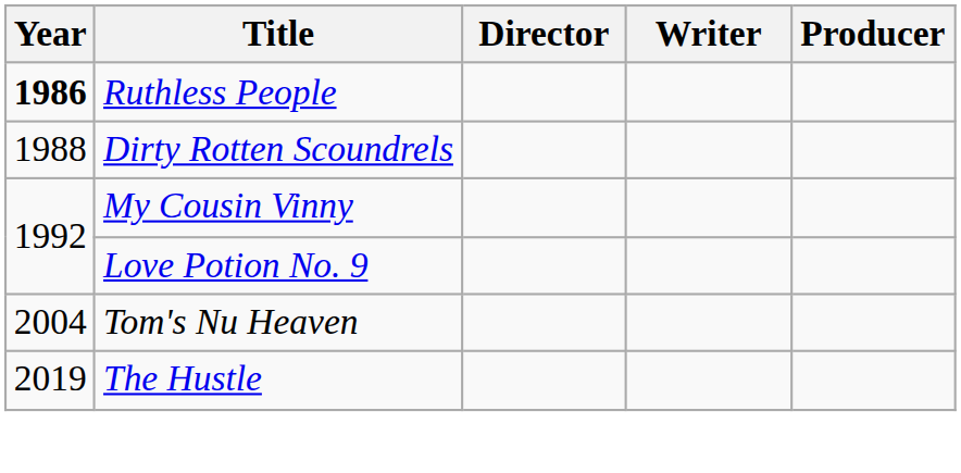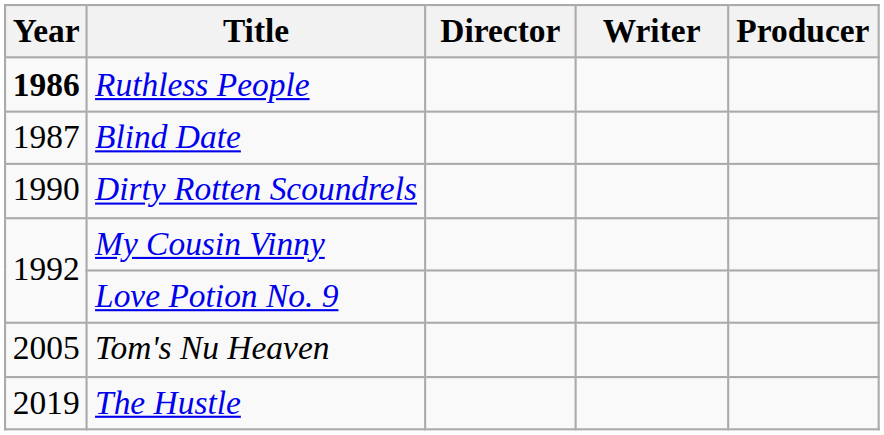+ row: 1987 | Blind Date
Dirty Rotten Scoundrels | Year: 1988 -> 1990
Tom's Nu Heaven | Year: 2004 -> 2005
